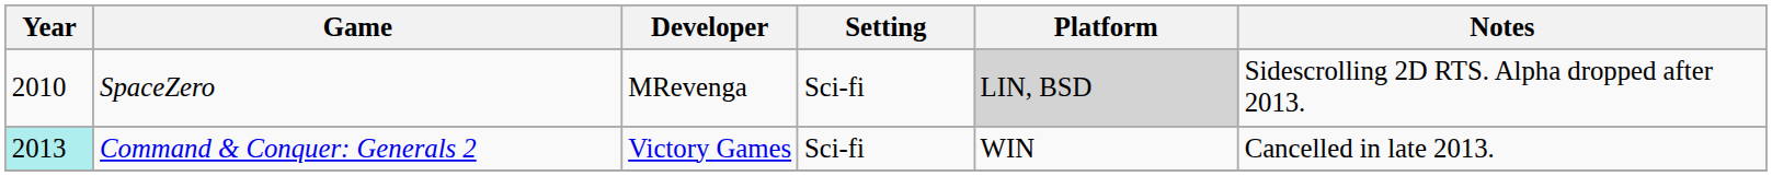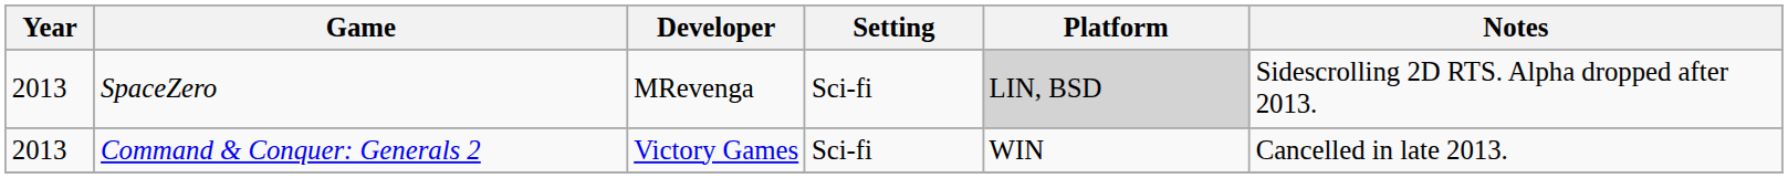SpaceZero | Year: 2010 -> 2013
Command & Conquer: Generals 2 | Year: paleturquoise background -> no background
